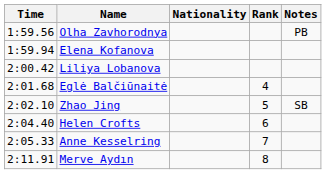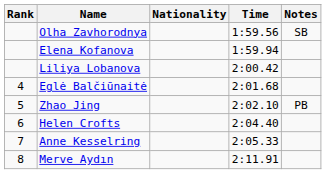columns swapped: Rank <-> Time
Olha Zavhorodnya | Notes: PB -> SB
Zhao Jing | Notes: SB -> PB
